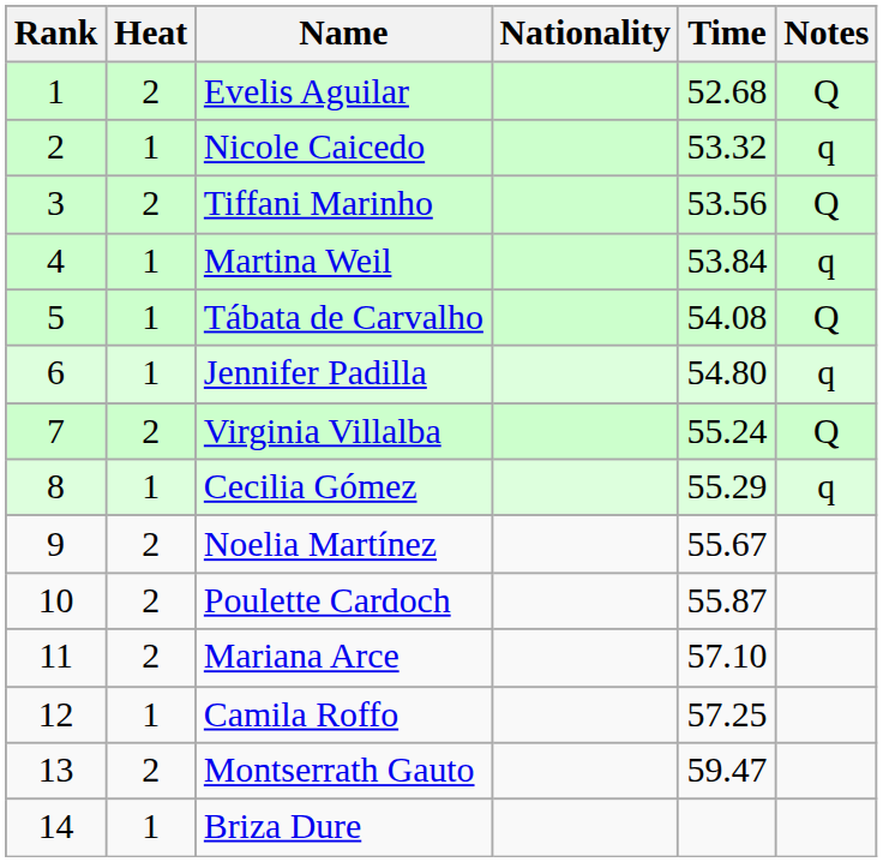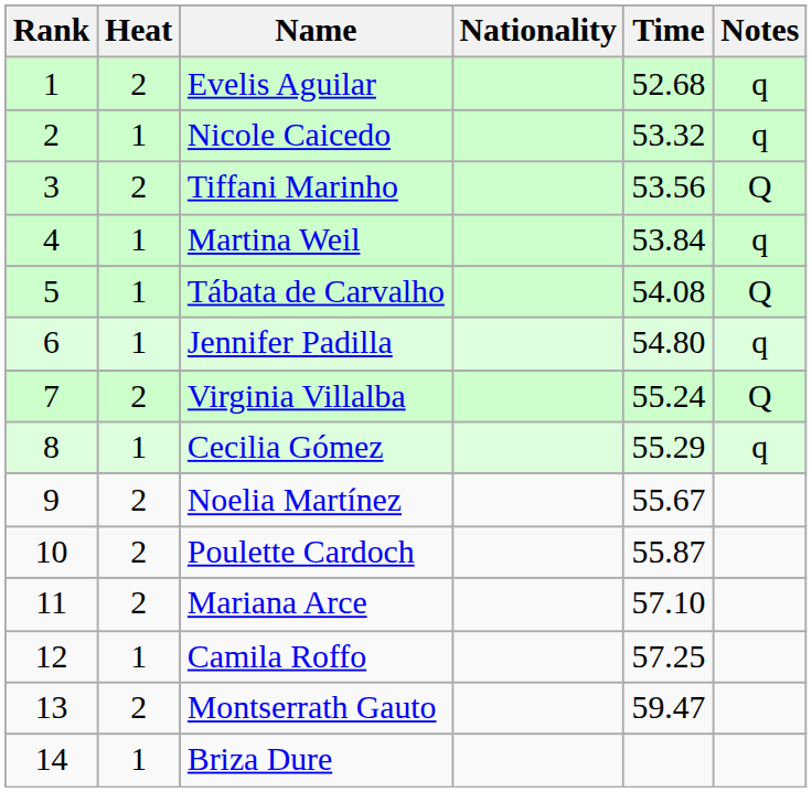Evelis Aguilar | Notes: Q -> q
